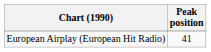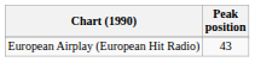European Airplay (European Hit Radio) | Peak position: 41 -> 43
